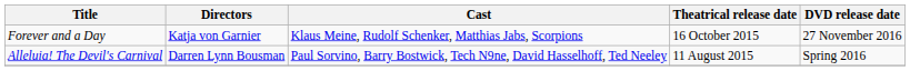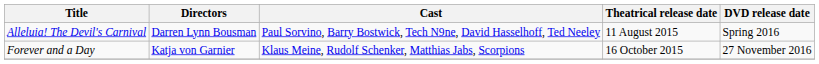rows swapped: Alleluia! The Devil's Carnival <-> Forever and a Day
